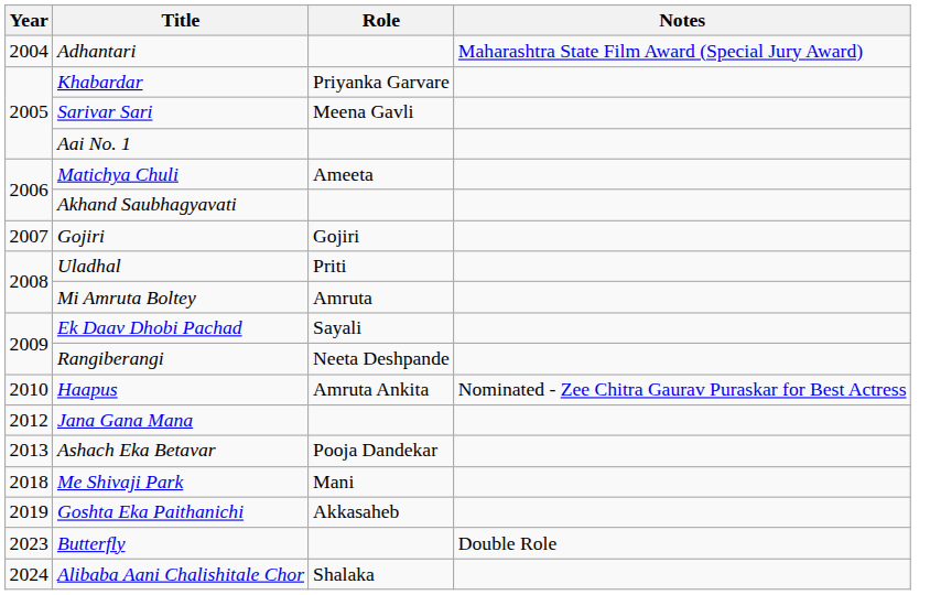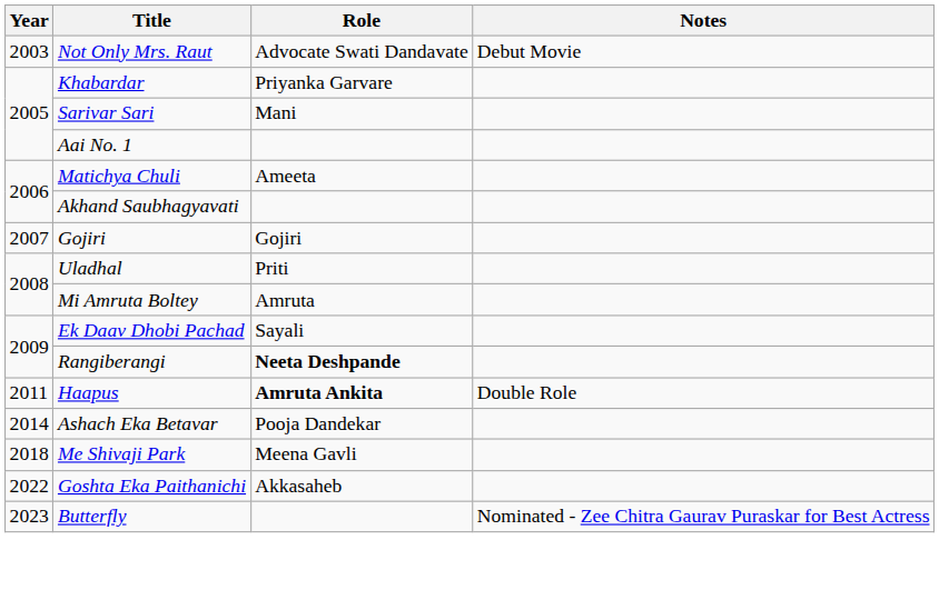+ row: 2003 | Not Only Mrs. Raut | Advocate Swati Dandavate | Debut Movie
- row: 2004 | Adhantari | Maharashtra State Film Award (Special Jury Award)
Sarivar Sari | Role: Meena Gavli -> Mani
Rangiberangi | Role: normal -> bold
Haapus | Year: 2010 -> 2011
Haapus | Role: normal -> bold
Haapus | Notes: Nominated - Zee Chitra Gaurav Puraskar for Best Actress -> Double Role
- row: 2012 | Jana Gana Mana
Ashach Eka Betavar | Year: 2013 -> 2014
Me Shivaji Park | Role: Mani -> Meena Gavli
Goshta Eka Paithanichi | Year: 2019 -> 2022
Butterfly | Notes: Double Role -> Nominated - Zee Chitra Gaurav Puraskar for Best Actress
- row: 2024 | Alibaba Aani Chalishitale Chor | Shalaka
